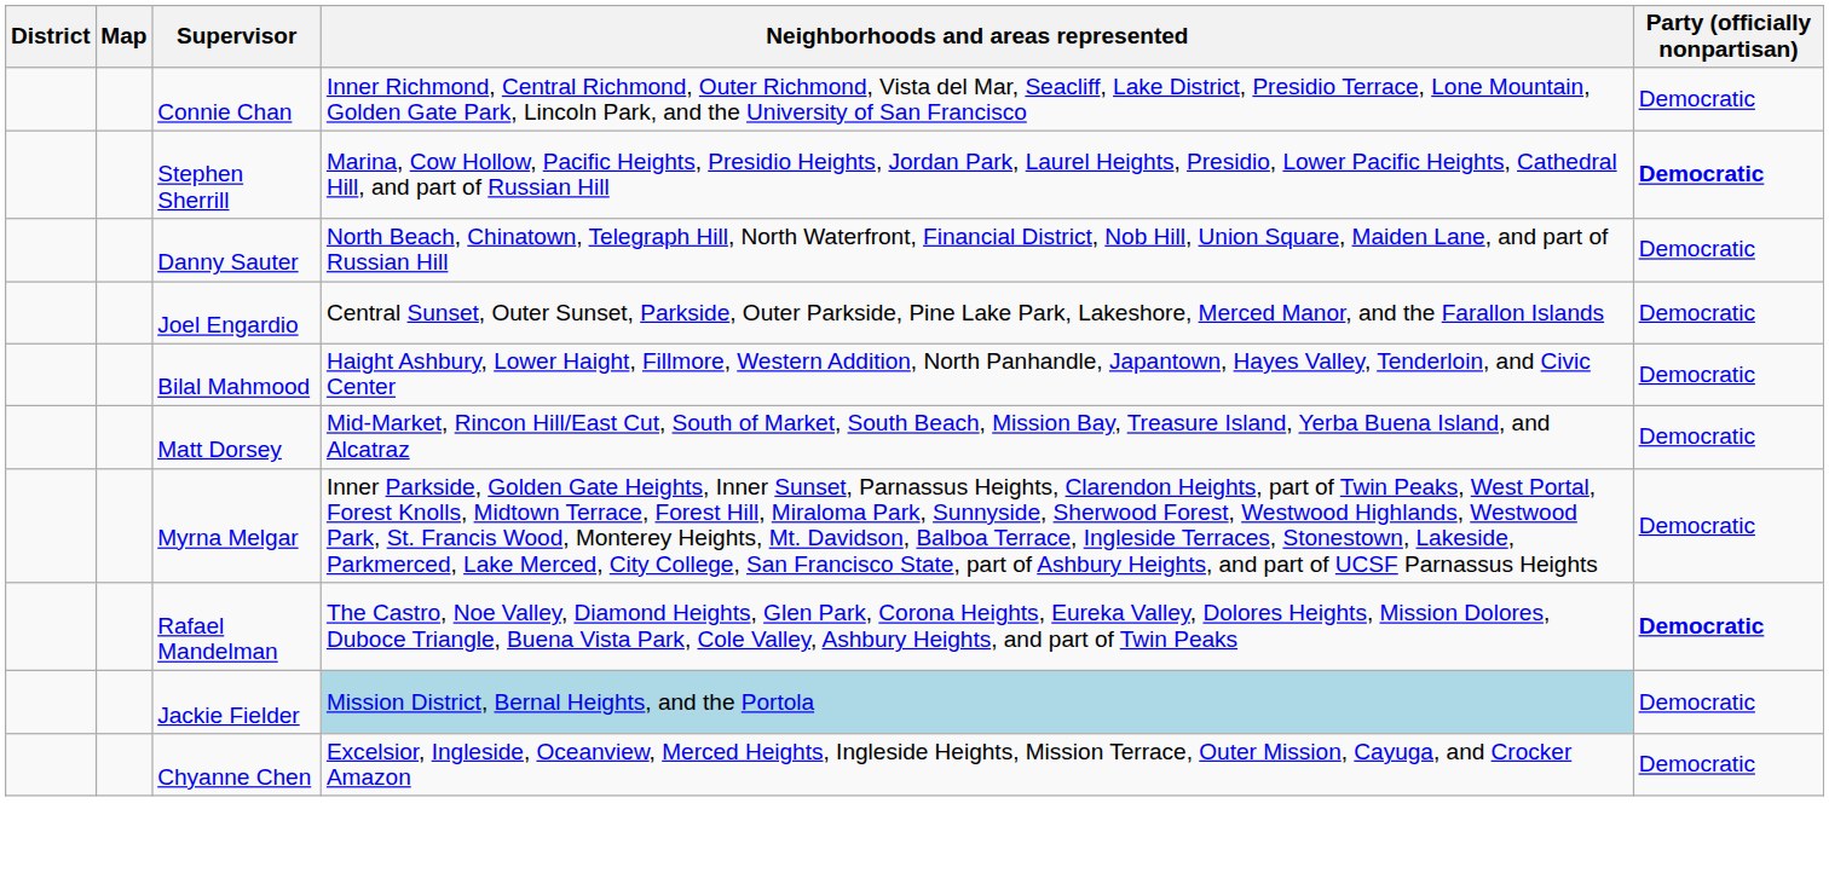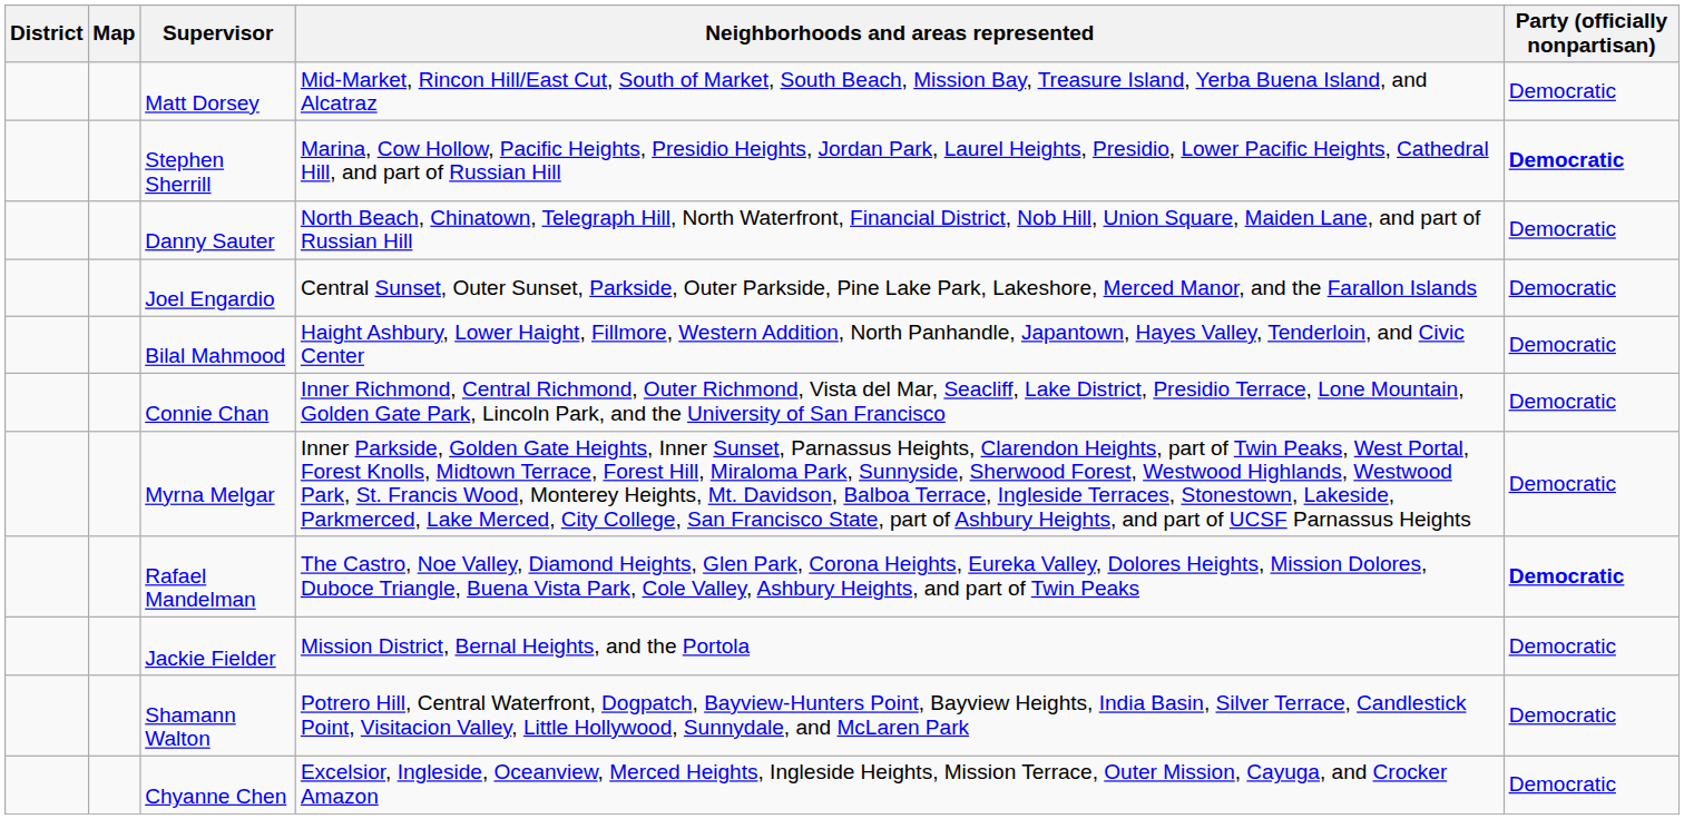rows swapped: Connie Chan <-> Matt Dorsey
Jackie Fielder | Neighborhoods and areas represented: lightblue background -> no background
+ row: Shamann Walton | Potrero Hill, Central Waterfront, Dogpatch, Bayview-Hunters Point, Bayview Heights, India Basin, Silver Terrace, Candlestick Point, Visitacion Valley, Little Hollywood, Sunnydale, and McLaren Park | Democratic
